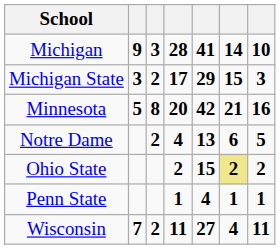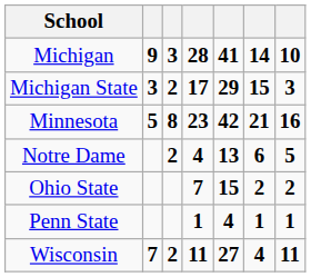Minnesota | column 4: 20 -> 23
Ohio State | column 4: 2 -> 7
Ohio State | column 6: khaki background -> no background
